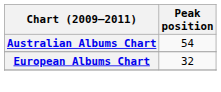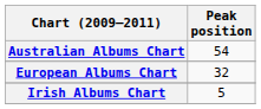+ row: Irish Albums Chart | 5
